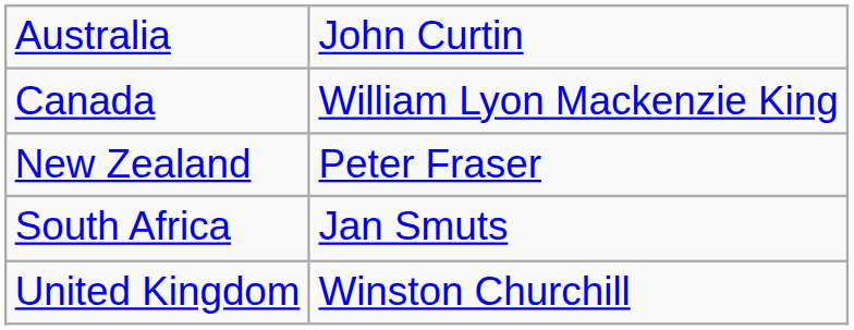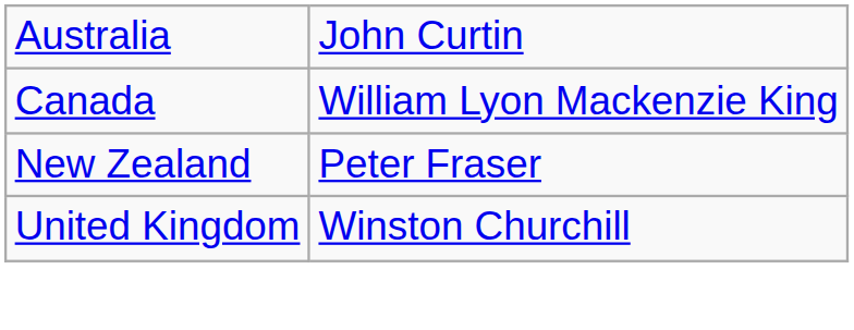- row: South Africa | Jan Smuts
